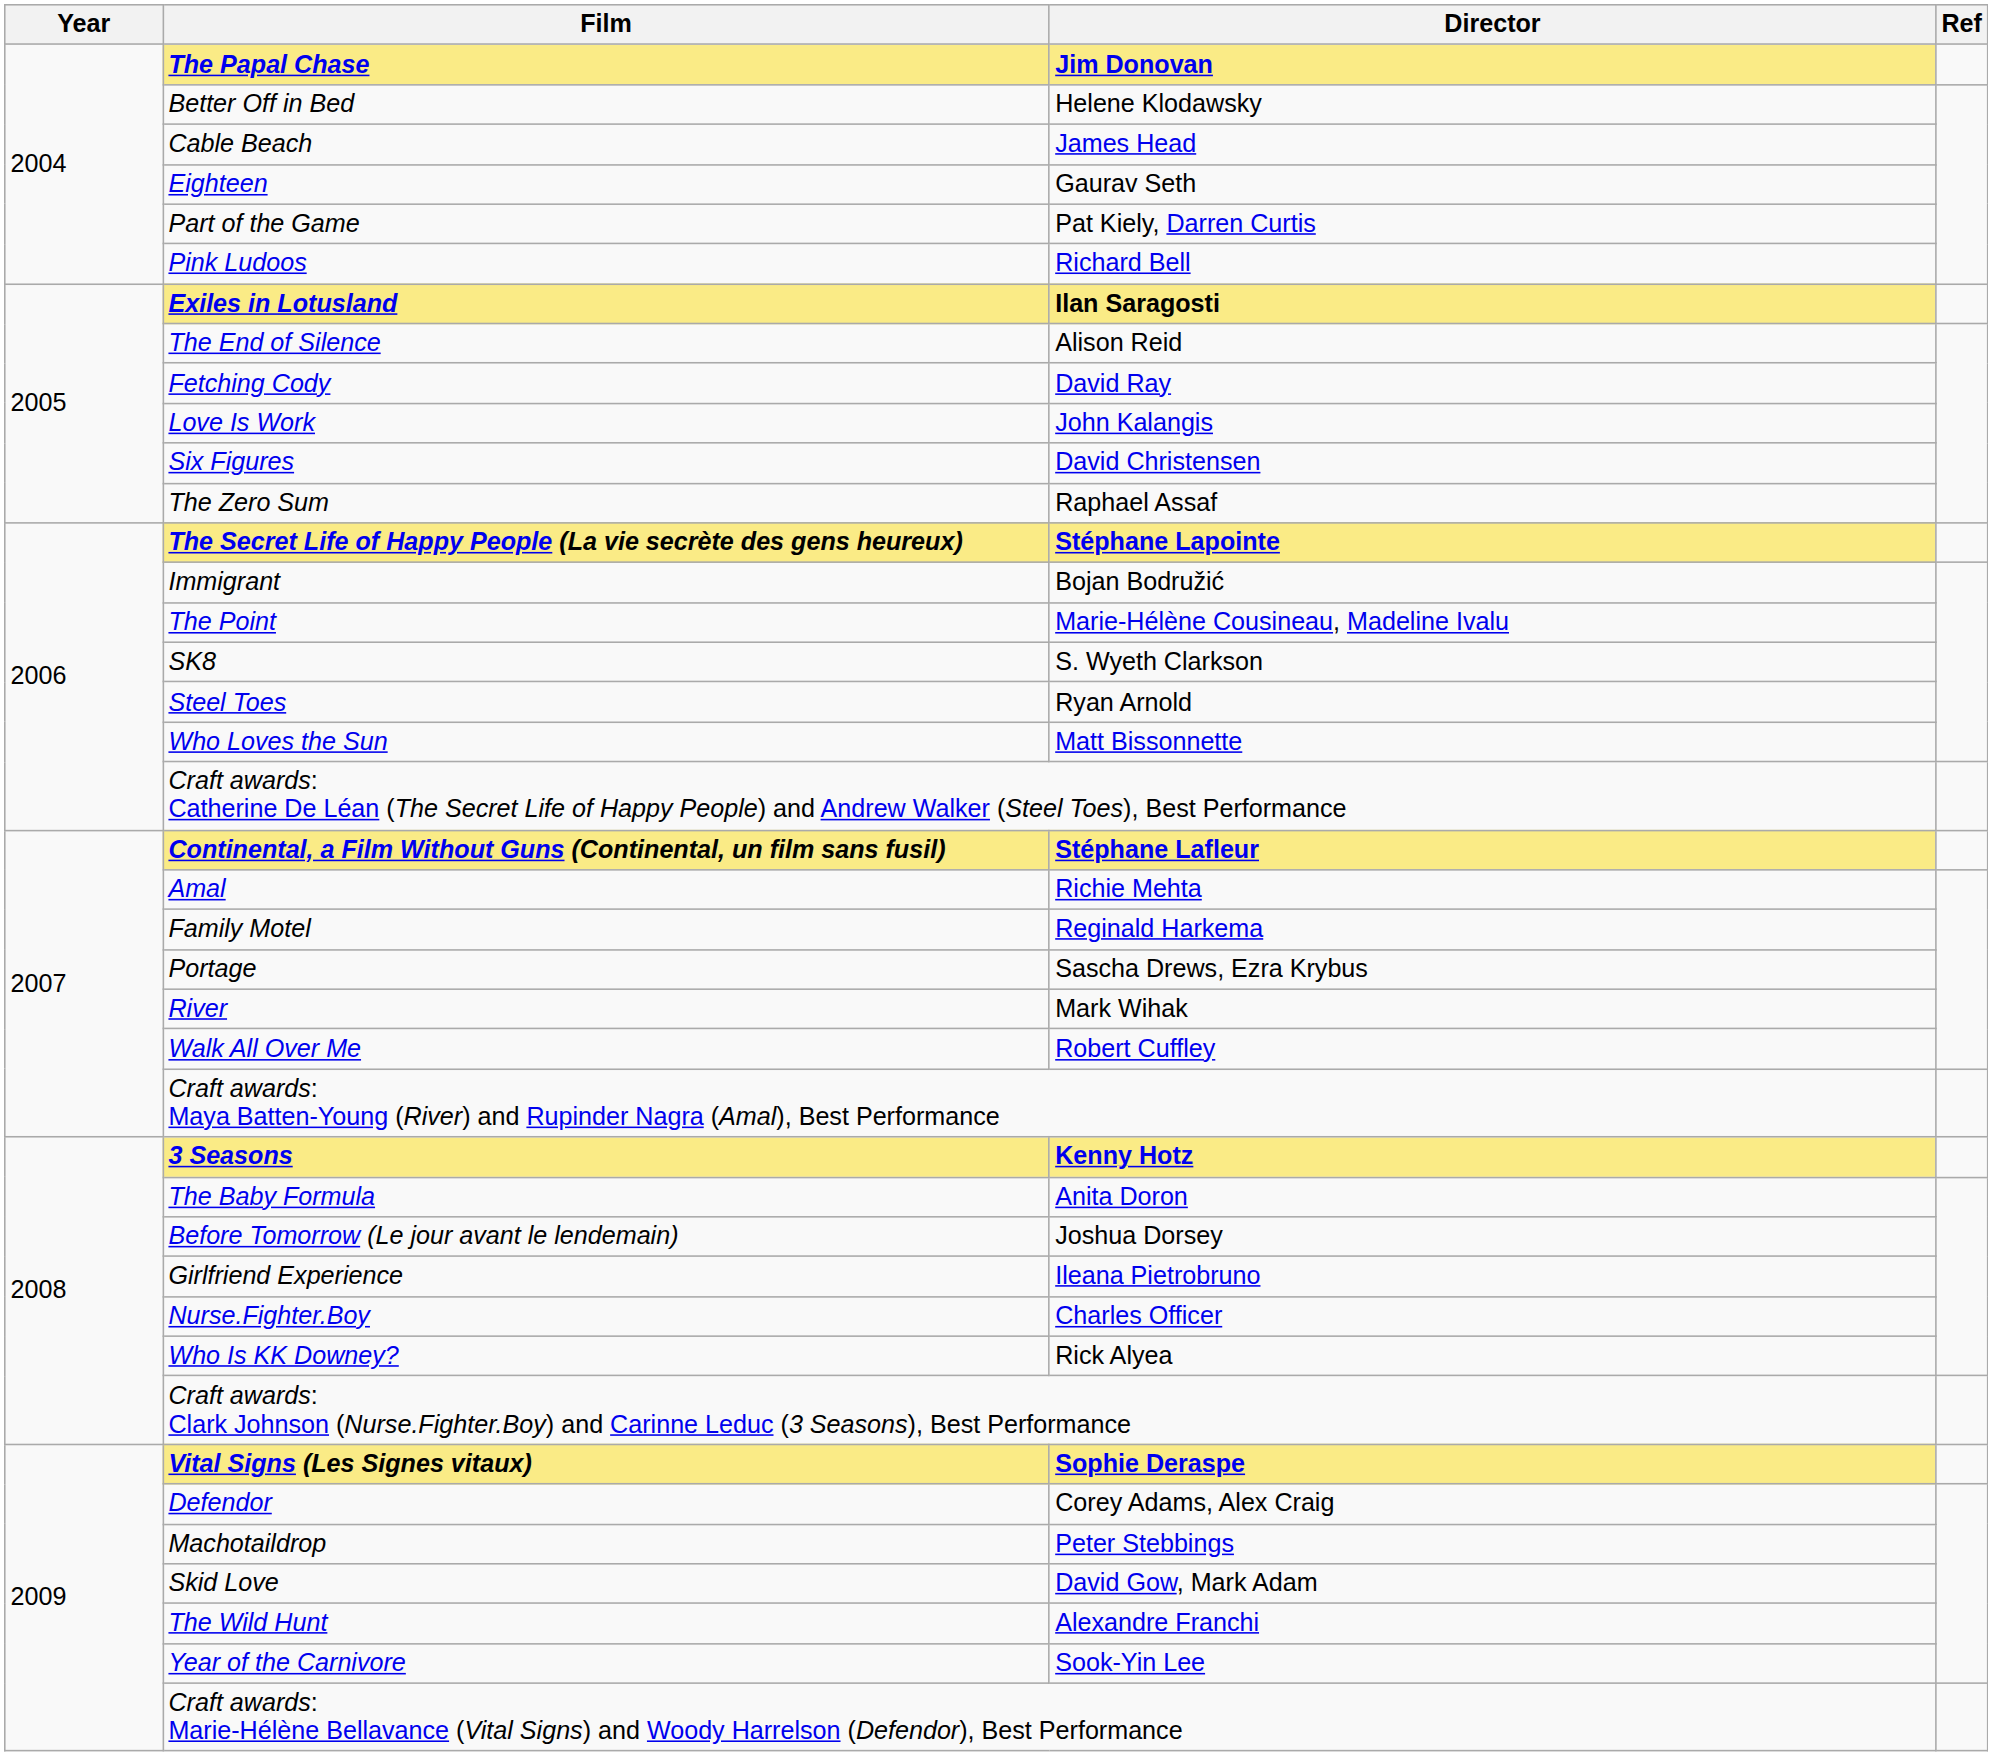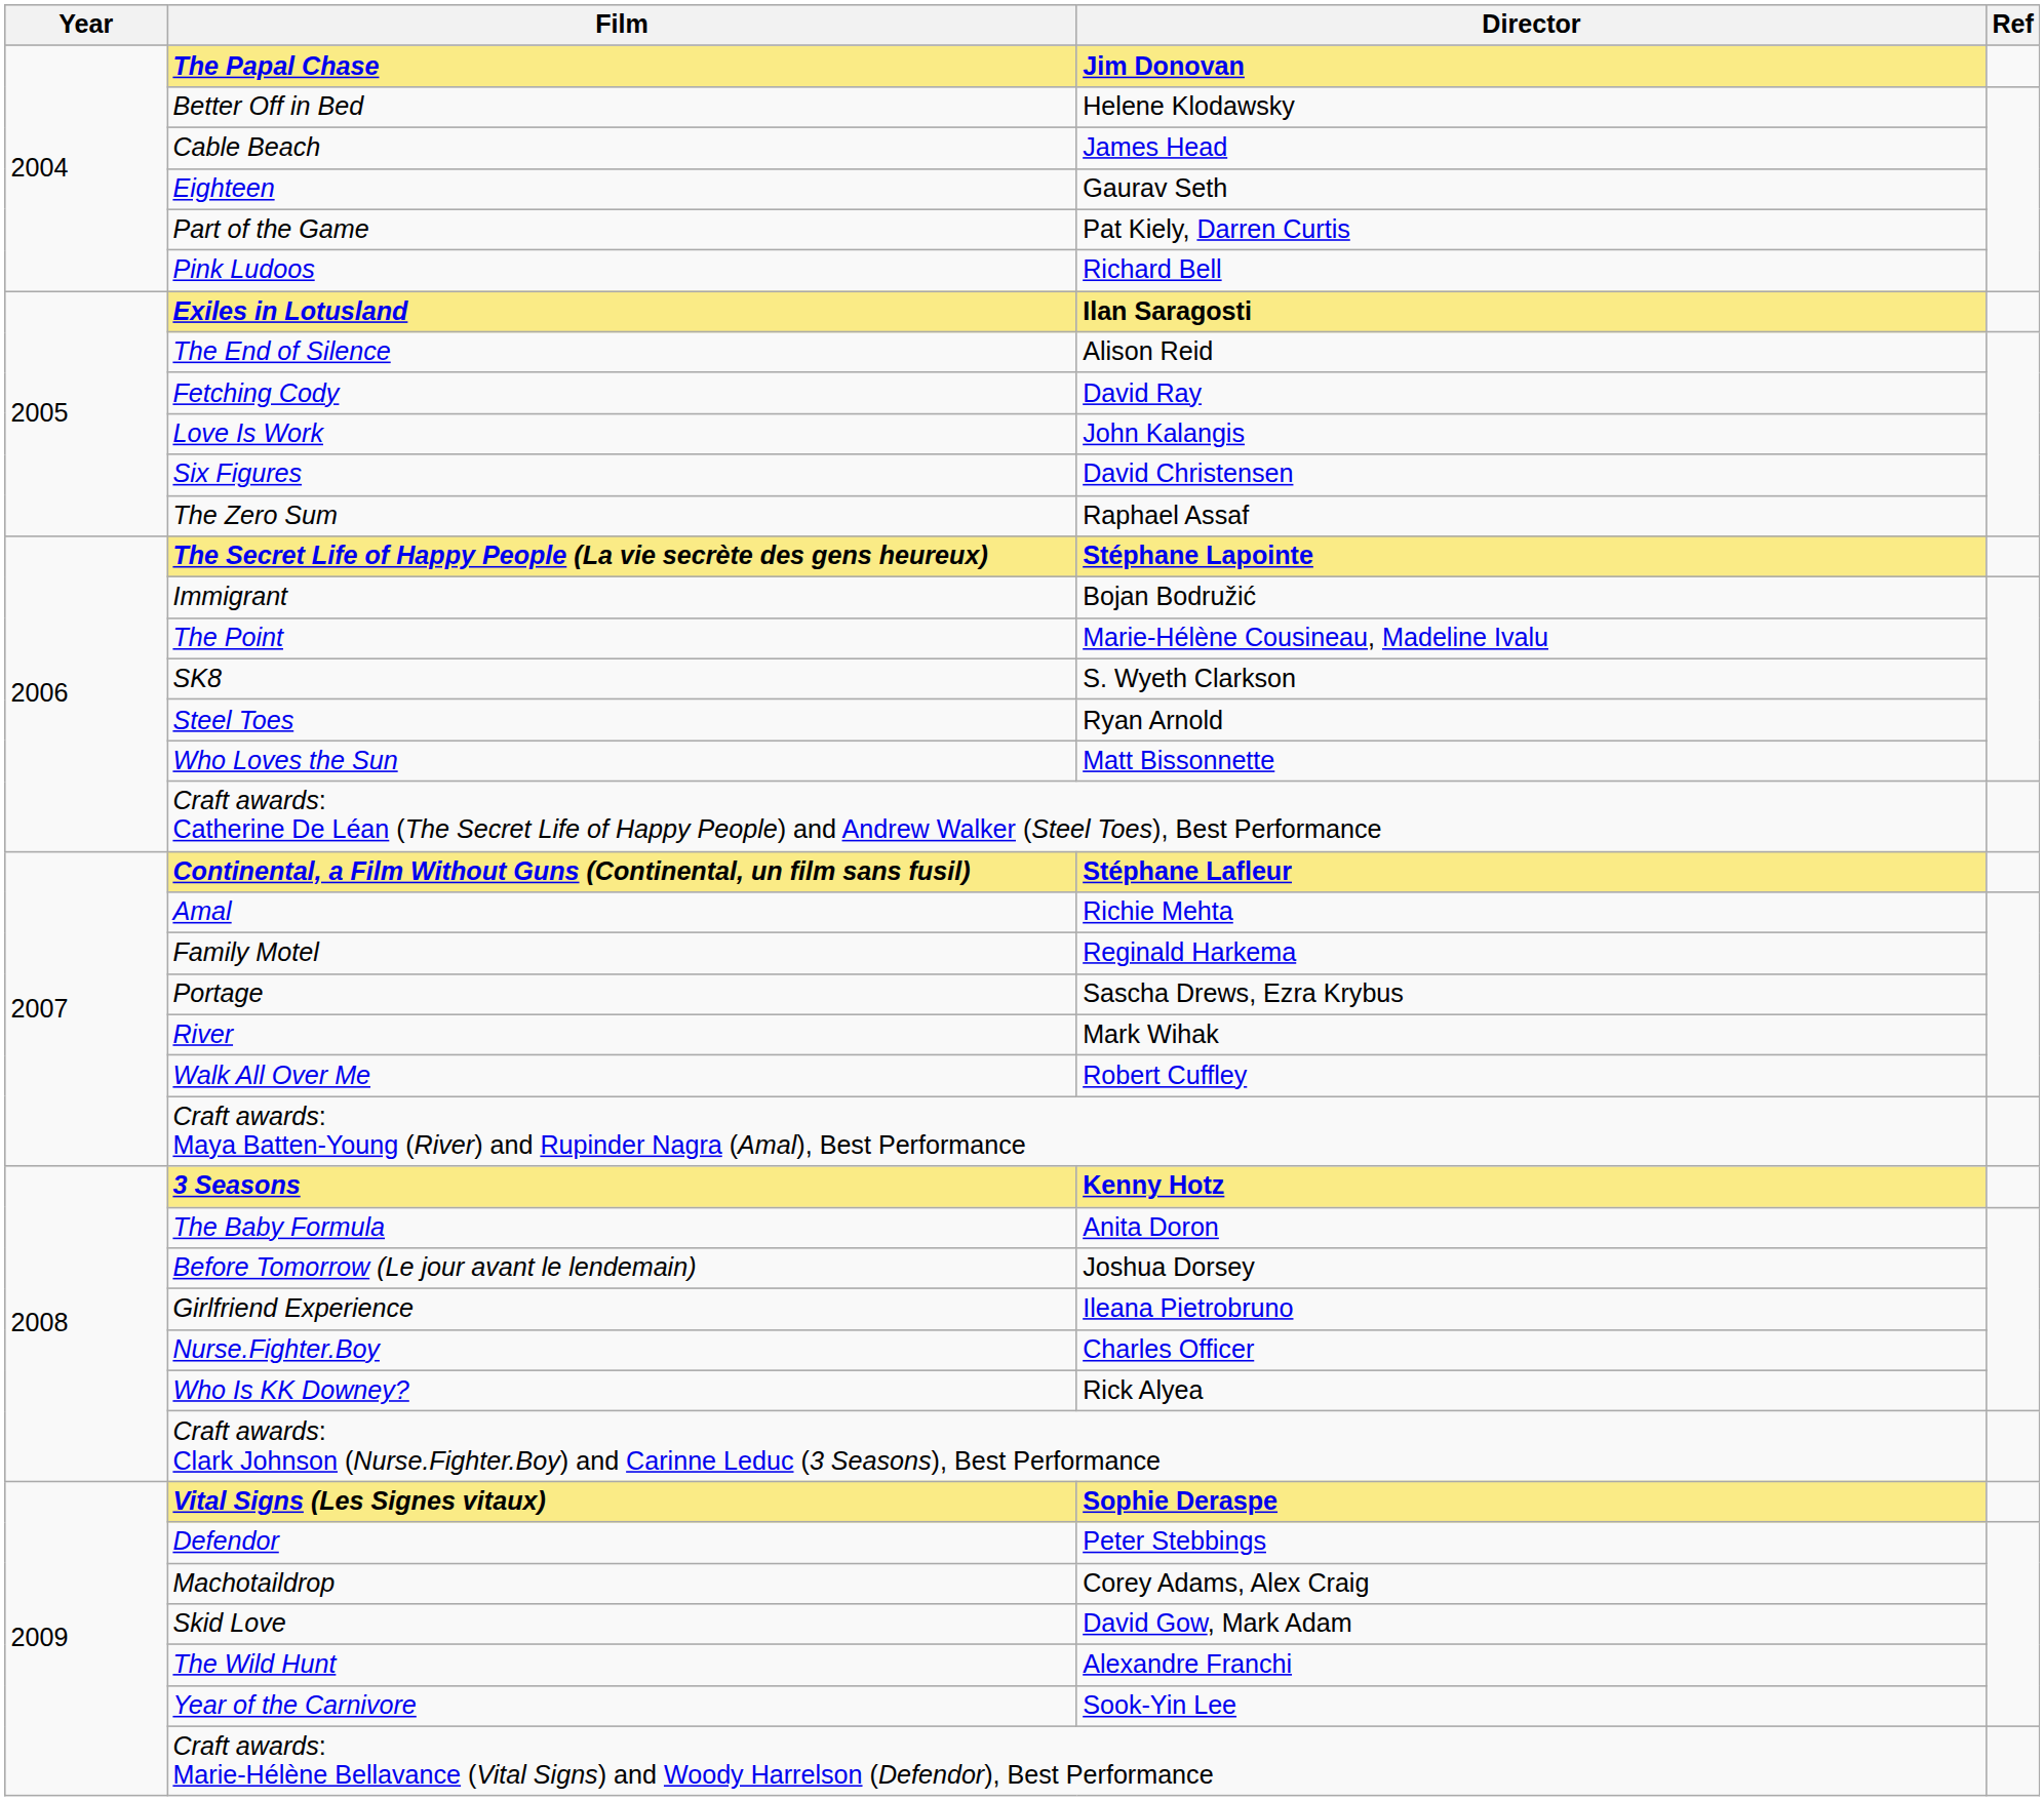Defendor | Director: Corey Adams, Alex Craig -> Peter Stebbings
Machotaildrop | Director: Peter Stebbings -> Corey Adams, Alex Craig
